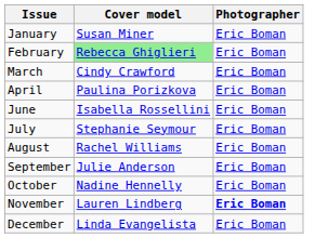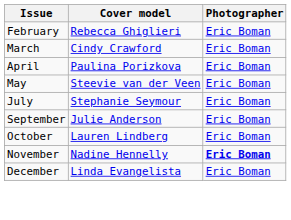- row: January | Susan Miner | Eric Boman
February | Cover model: lightgreen background -> no background
+ row: May | Steevie van der Veen | Eric Boman
- row: June | Isabella Rossellini | Eric Boman
- row: August | Rachel Williams | Eric Boman
October | Cover model: Nadine Hennelly -> Lauren Lindberg
November | Cover model: Lauren Lindberg -> Nadine Hennelly
